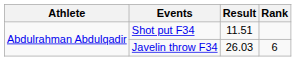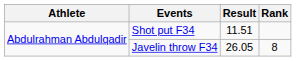Javelin throw F34 | Result: 26.03 -> 26.05
Javelin throw F34 | Rank: 6 -> 8
